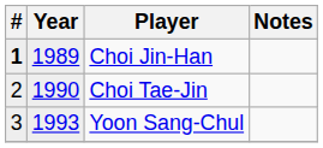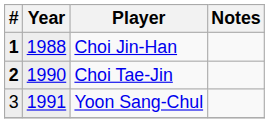Choi Jin-Han | Year: 1989 -> 1988
Choi Tae-Jin | #: normal -> bold
Yoon Sang-Chul | Year: 1993 -> 1991
